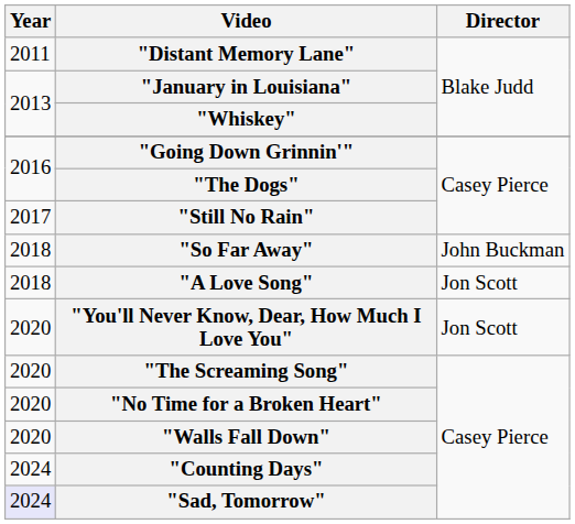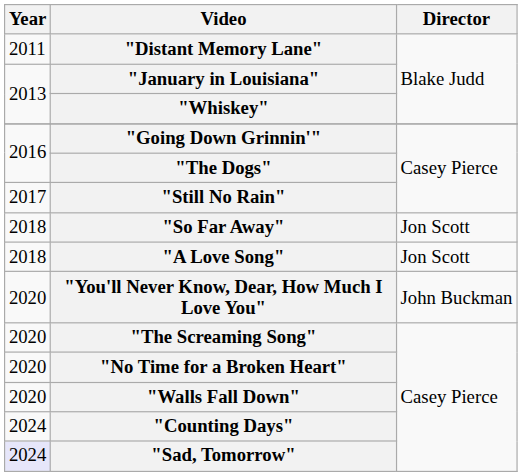"So Far Away" | Director: John Buckman -> Jon Scott
"You'll Never Know, Dear, How Much I Love You" | Director: Jon Scott -> John Buckman
